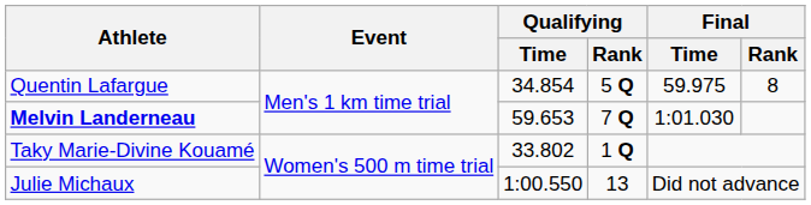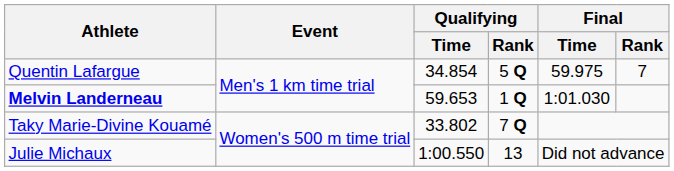Quentin Lafargue | Final / Rank: 8 -> 7
Melvin Landerneau | Qualifying / Rank: 7 Q -> 1 Q
Taky Marie-Divine Kouamé | Qualifying / Rank: 1 Q -> 7 Q
